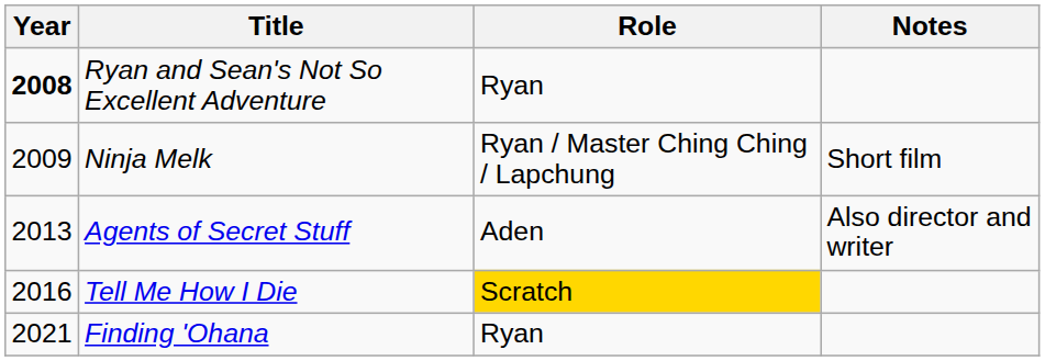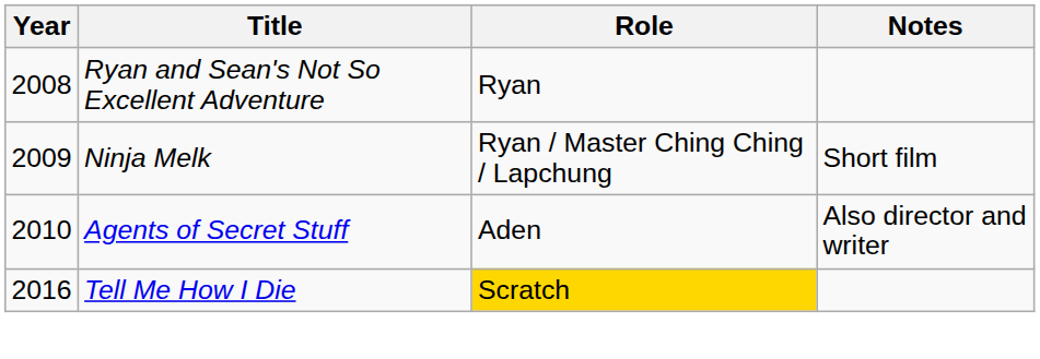Ryan and Sean's Not So Excellent Adventure | Year: bold -> normal
Agents of Secret Stuff | Year: 2013 -> 2010
- row: 2021 | Finding 'Ohana | Ryan
